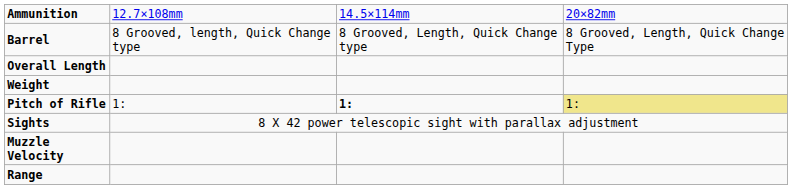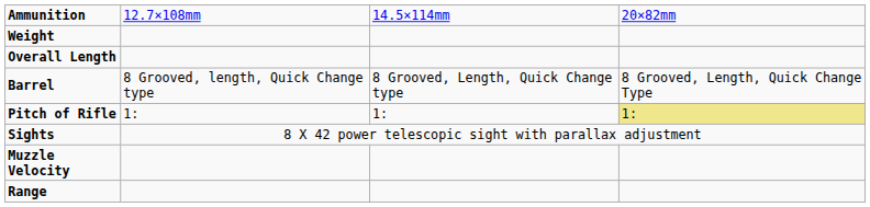rows swapped: Weight <-> Barrel
Pitch of Rifle | column 3: bold -> normal
